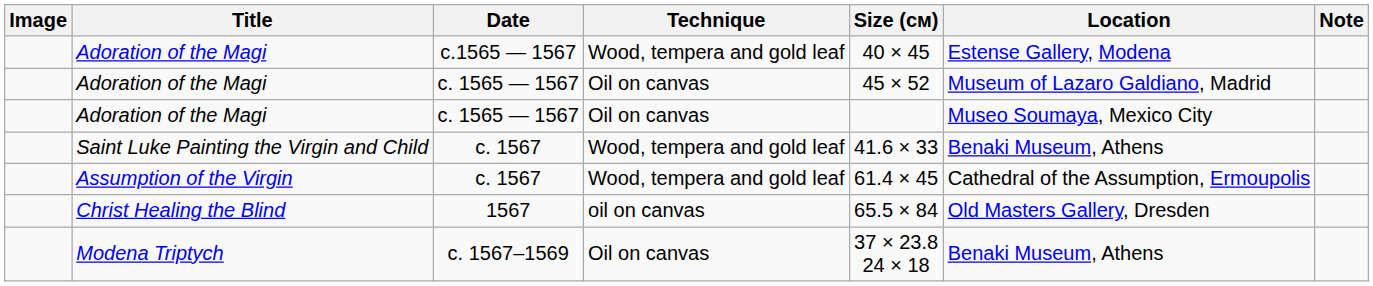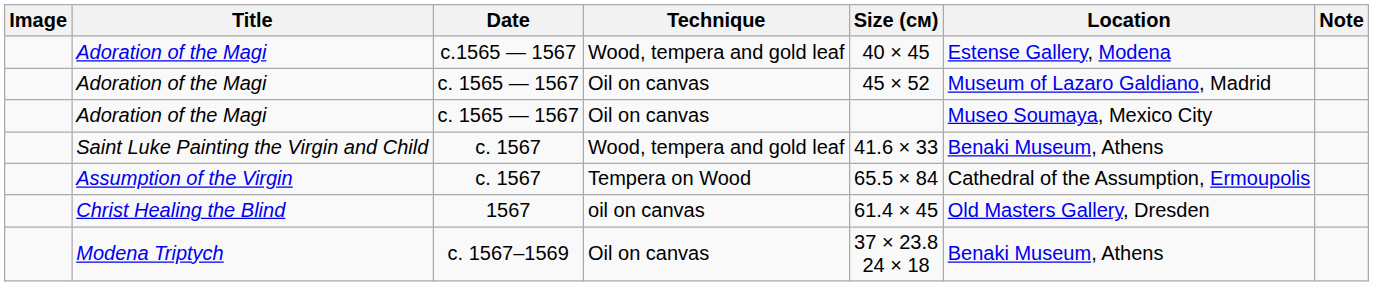Assumption of the Virgin | Technique: Wood, tempera and gold leaf -> Tempera on Wood
Assumption of the Virgin | Size (см): 61.4 × 45 -> 65.5 × 84
Christ Healing the Blind | Size (см): 65.5 × 84 -> 61.4 × 45
